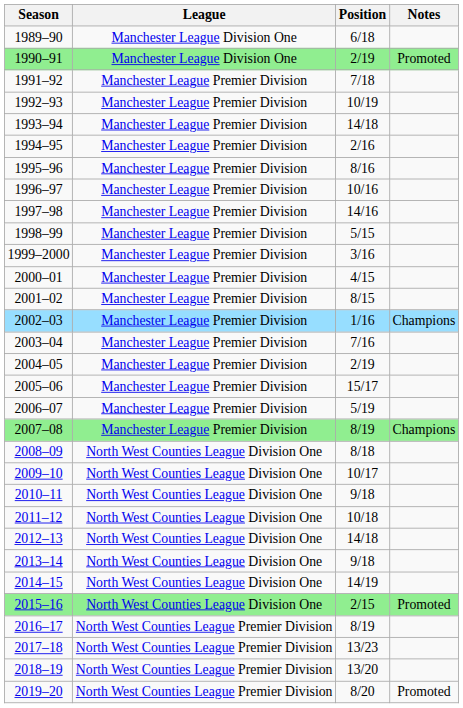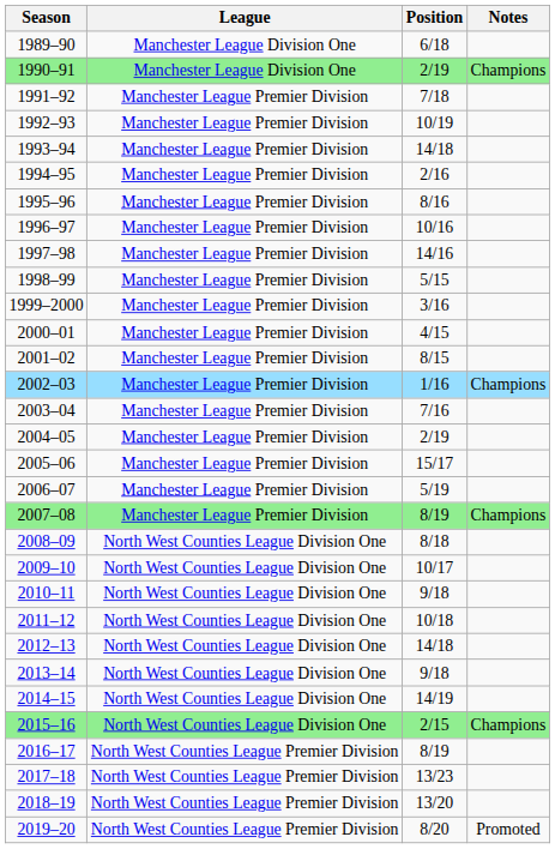1990–91 | Notes: Promoted -> Champions
2015–16 | Notes: Promoted -> Champions
